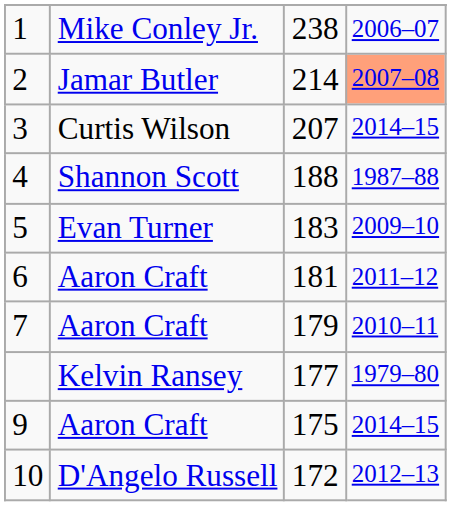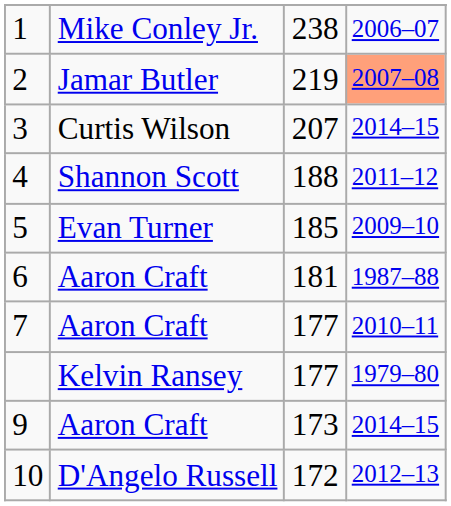2 | column 3: 214 -> 219
4 | column 4: 1987–88 -> 2011–12
5 | column 3: 183 -> 185
6 | column 4: 2011–12 -> 1987–88
7 | column 3: 179 -> 177
9 | column 3: 175 -> 173
